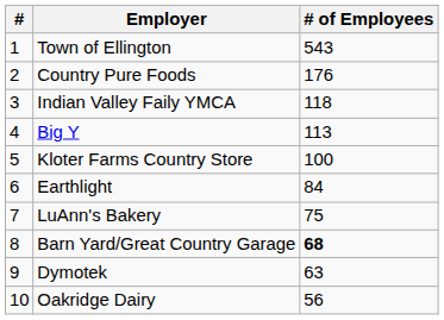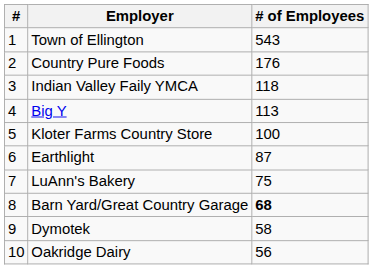Earthlight | # of Employees: 84 -> 87
Dymotek | # of Employees: 63 -> 58
